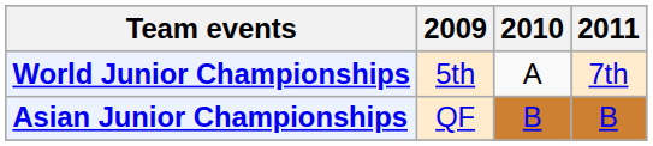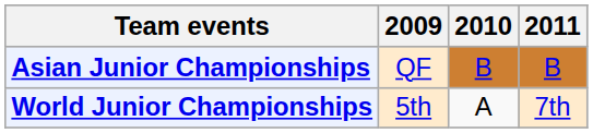rows swapped: Asian Junior Championships <-> World Junior Championships
